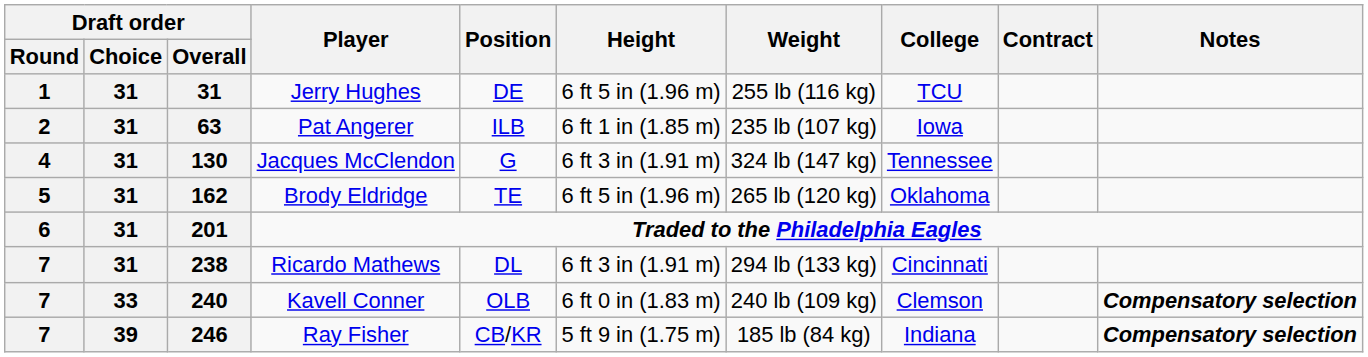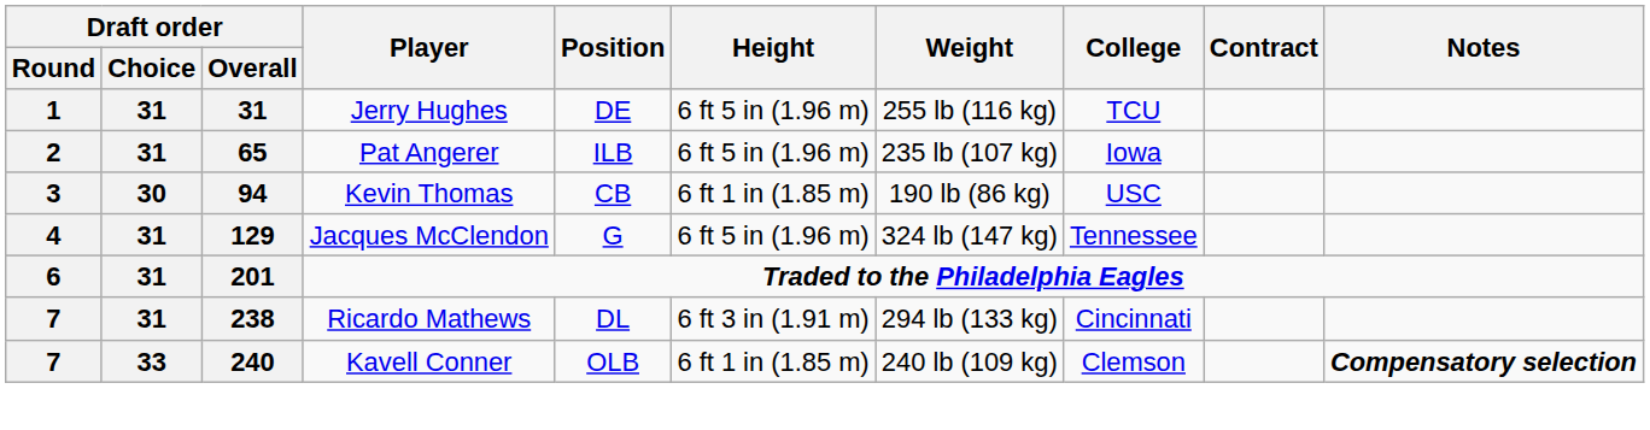Pat Angerer | Draft order / Overall: 63 -> 65
Pat Angerer | Height: 6 ft 1 in (1.85 m) -> 6 ft 5 in (1.96 m)
+ row: 3 | 30 | 94 | Kevin Thomas | CB | 6 ft 1 in (1.85 m) | 190 lb (86 kg) | USC
Jacques McClendon | Draft order / Overall: 130 -> 129
Jacques McClendon | Height: 6 ft 3 in (1.91 m) -> 6 ft 5 in (1.96 m)
- row: 5 | 31 | 162 | Brody Eldridge | TE | 6 ft 5 in (1.96 m) | 265 lb (120 kg) | Oklahoma
Kavell Conner | Height: 6 ft 0 in (1.83 m) -> 6 ft 1 in (1.85 m)
- row: 7 | 39 | 246 | Ray Fisher | CB/KR | 5 ft 9 in (1.75 m) | 185 lb (84 kg) | Indiana | Compensatory selection
